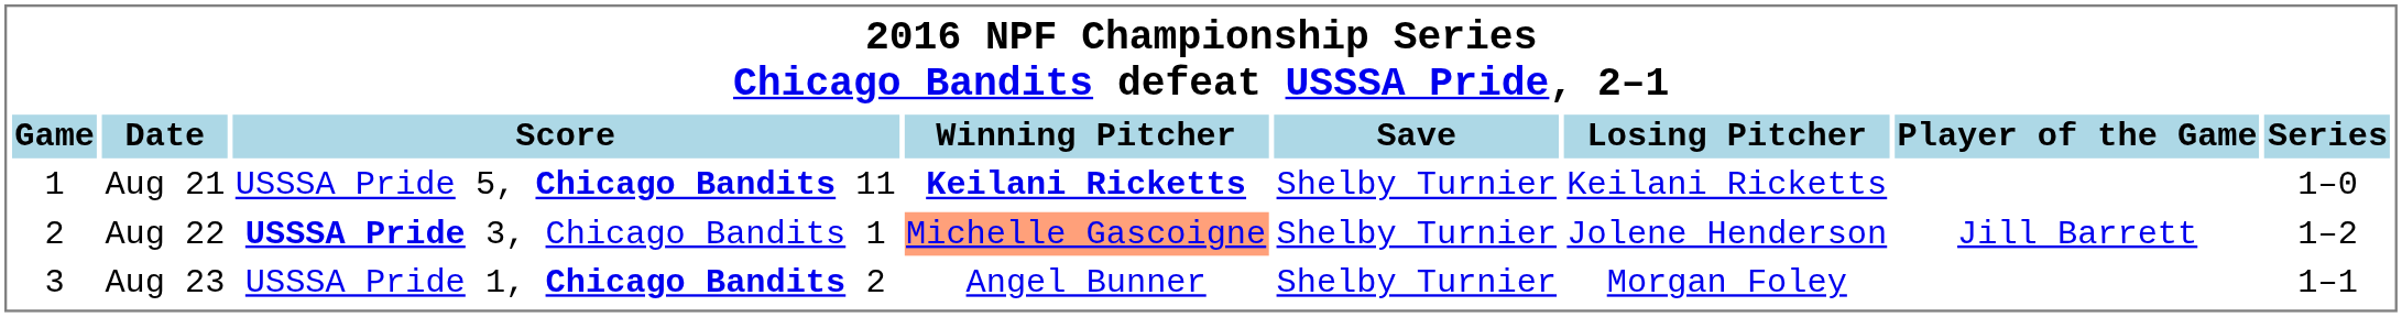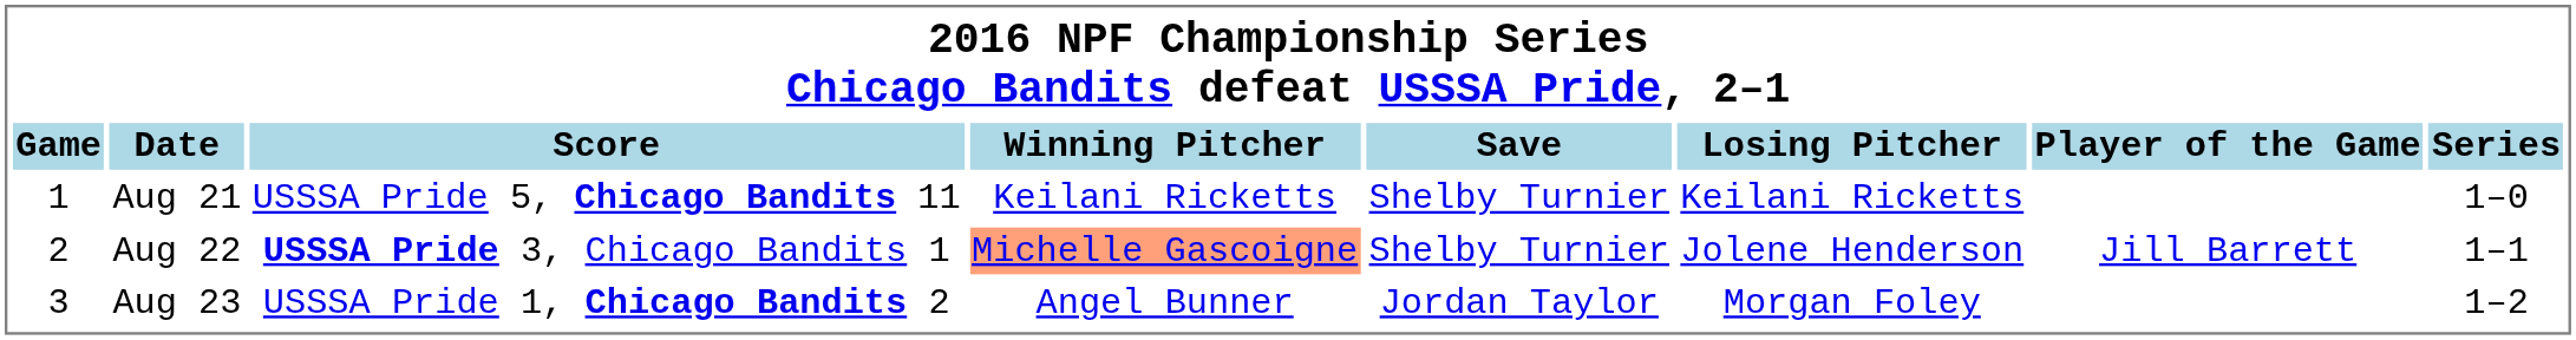Aug 21 | Winning Pitcher: bold -> normal
Aug 22 | Series: 1–2 -> 1–1
Aug 23 | Save: Shelby Turnier -> Jordan Taylor
Aug 23 | Series: 1–1 -> 1–2
